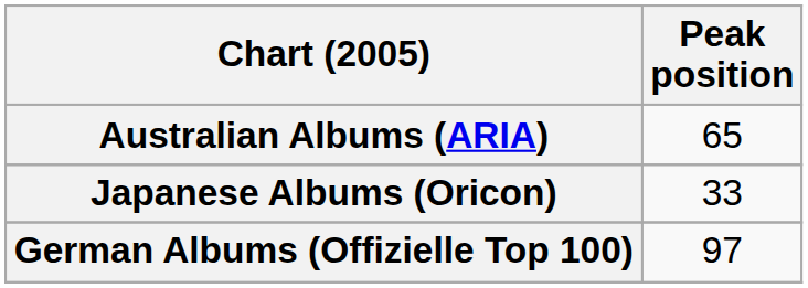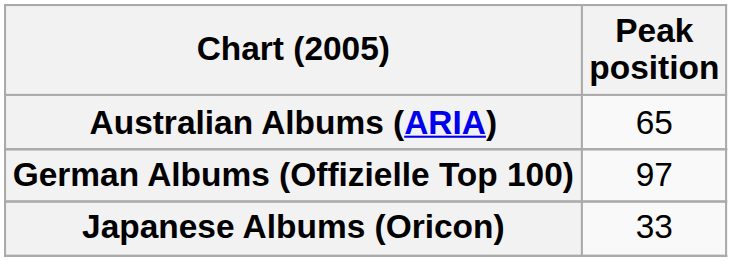rows swapped: German Albums (Offizielle Top 100) <-> Japanese Albums (Oricon)
